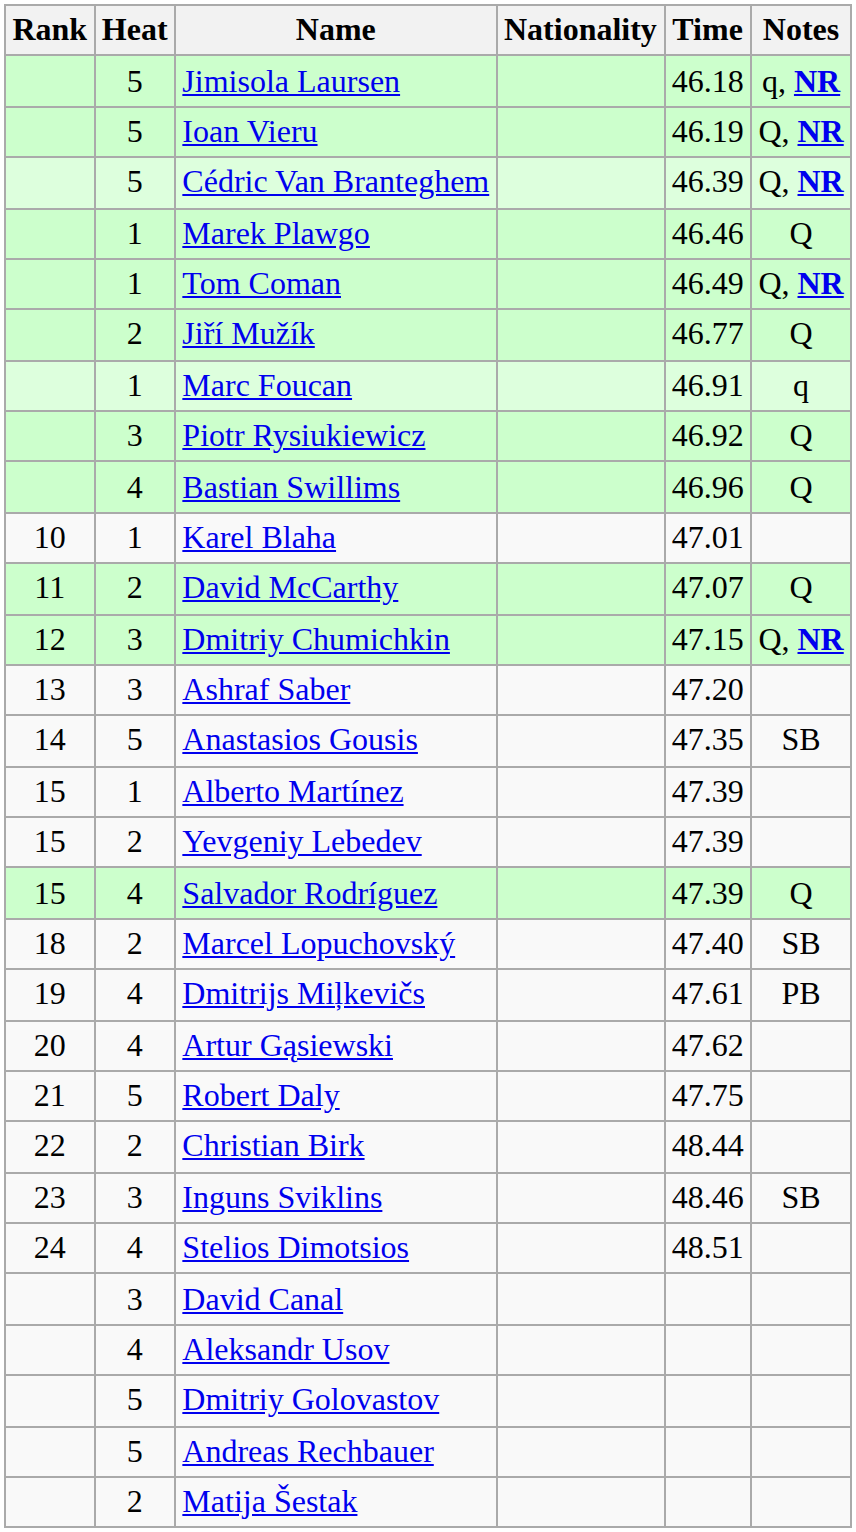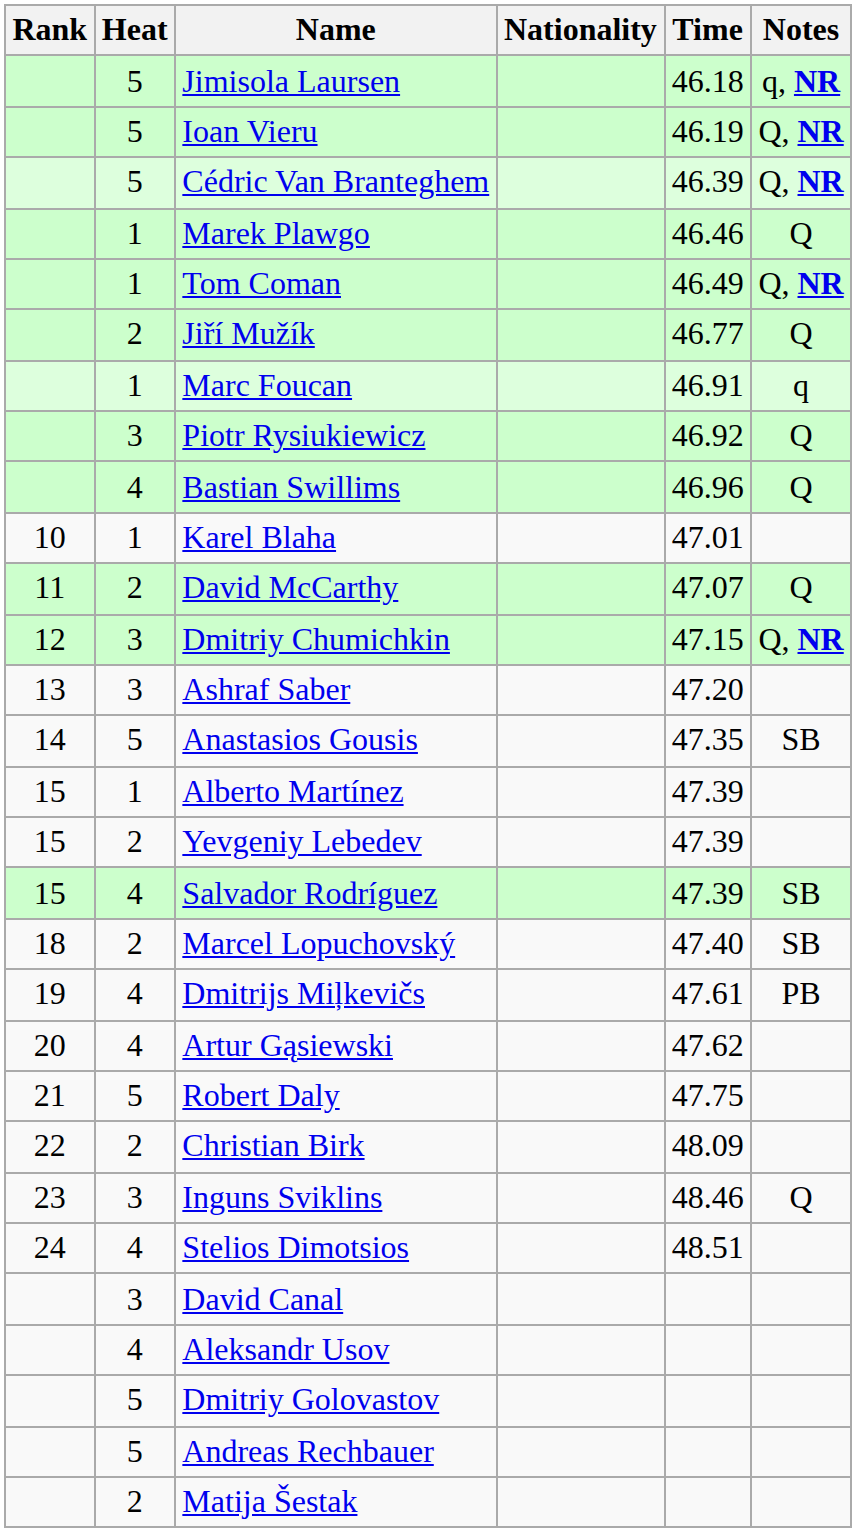Salvador Rodríguez | Notes: Q -> SB
Christian Birk | Time: 48.44 -> 48.09
Inguns Sviklins | Notes: SB -> Q
